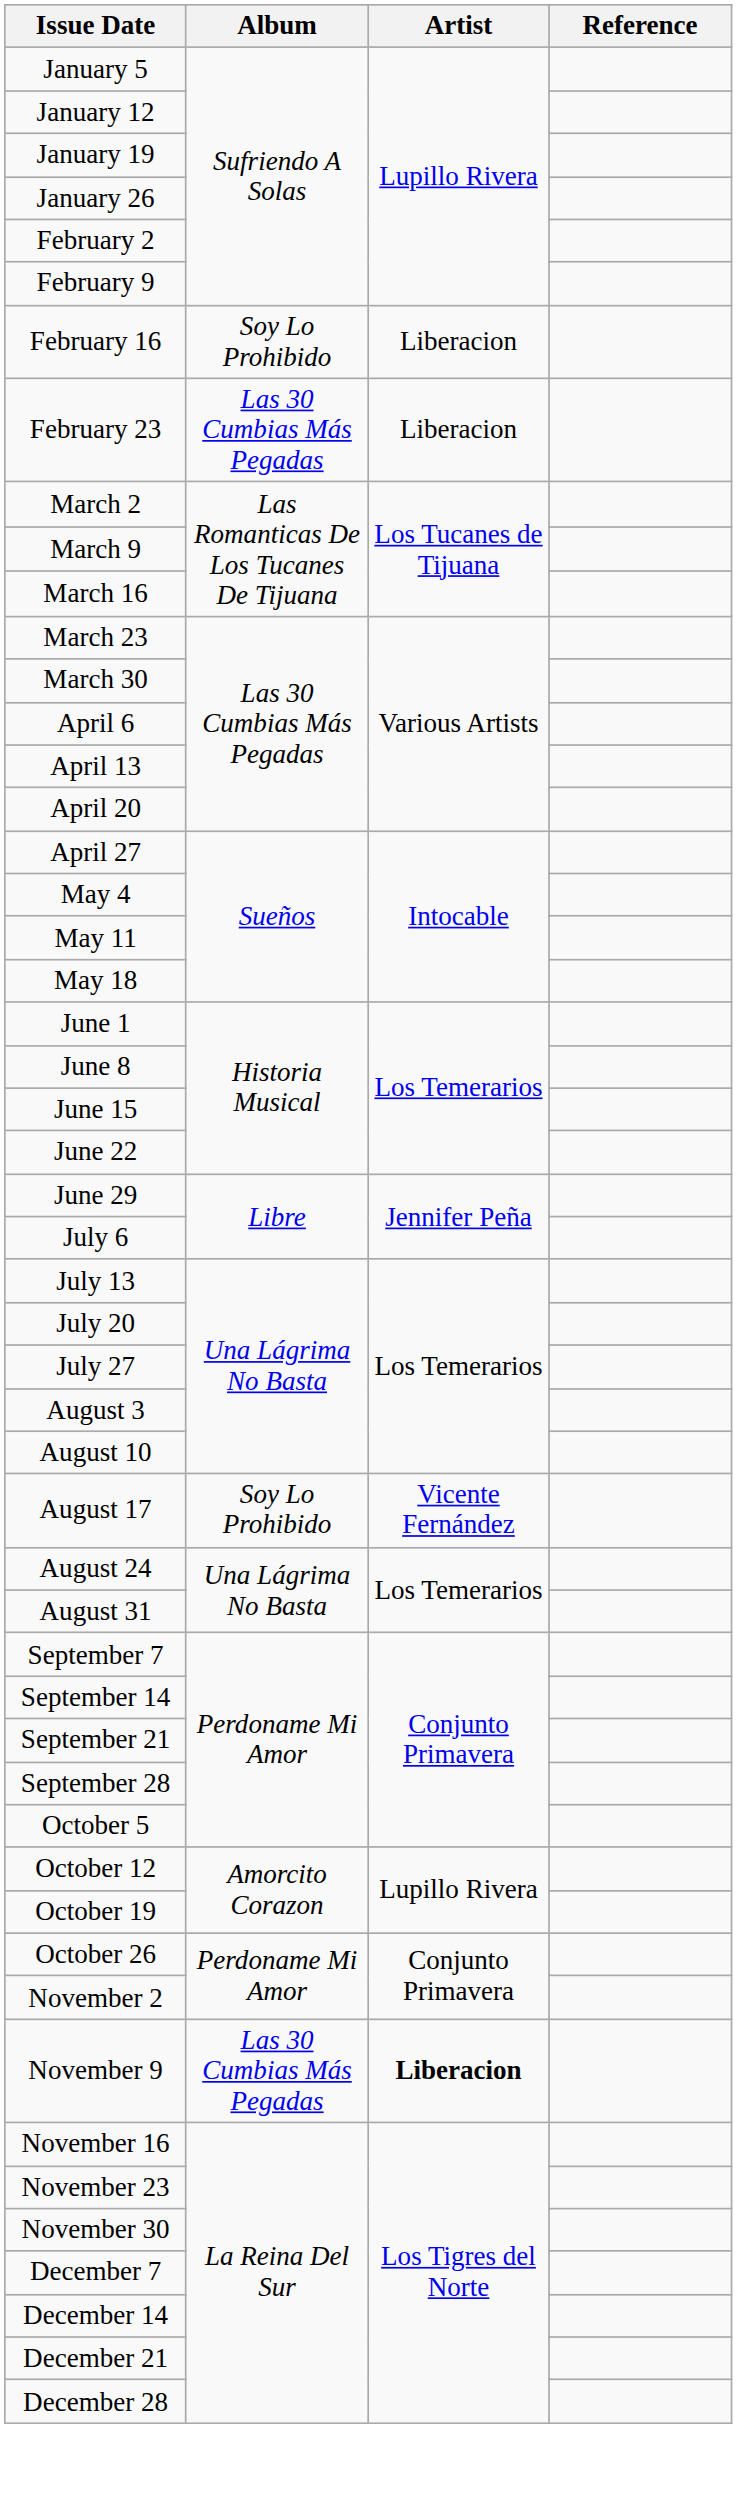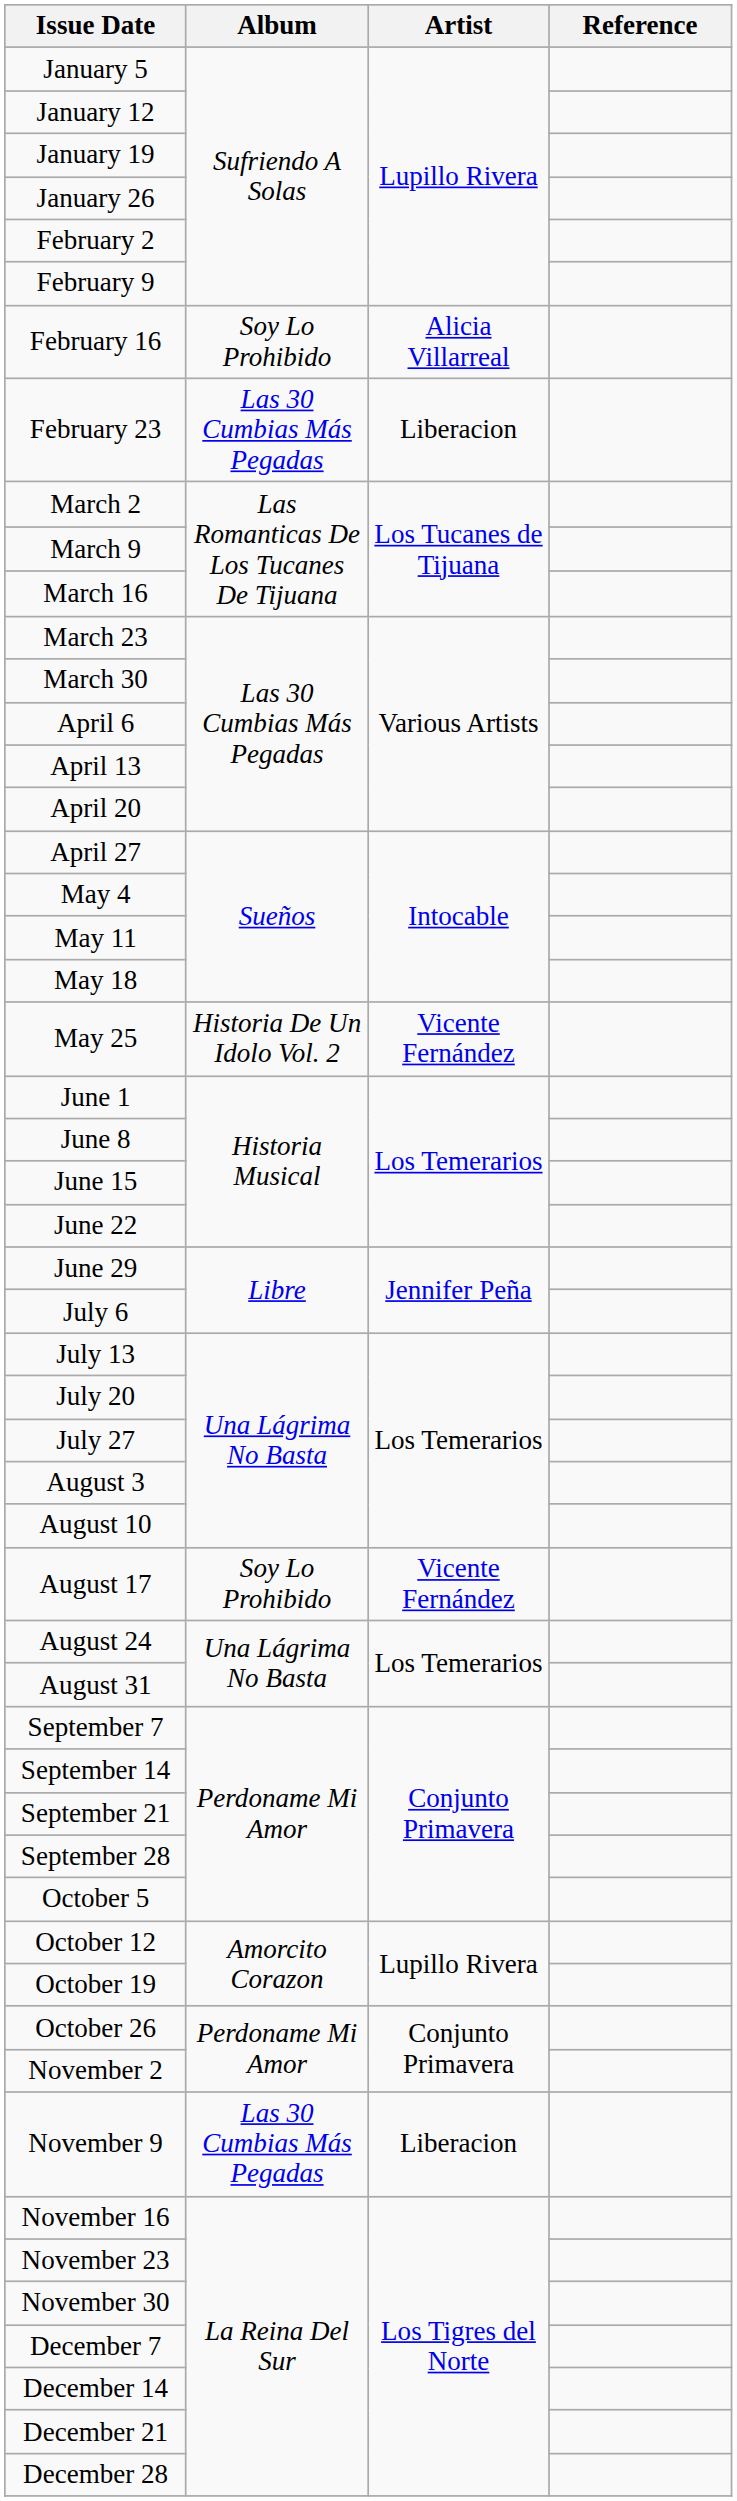February 16 | Artist: Liberacion -> Alicia Villarreal
+ row: May 25 | Historia De Un Idolo Vol. 2 | Vicente Fernández
November 9 | Artist: bold -> normal
